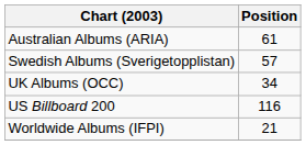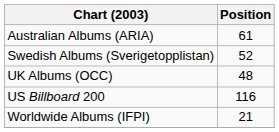Swedish Albums (Sverigetopplistan) | Position: 57 -> 52
UK Albums (OCC) | Position: 34 -> 48
